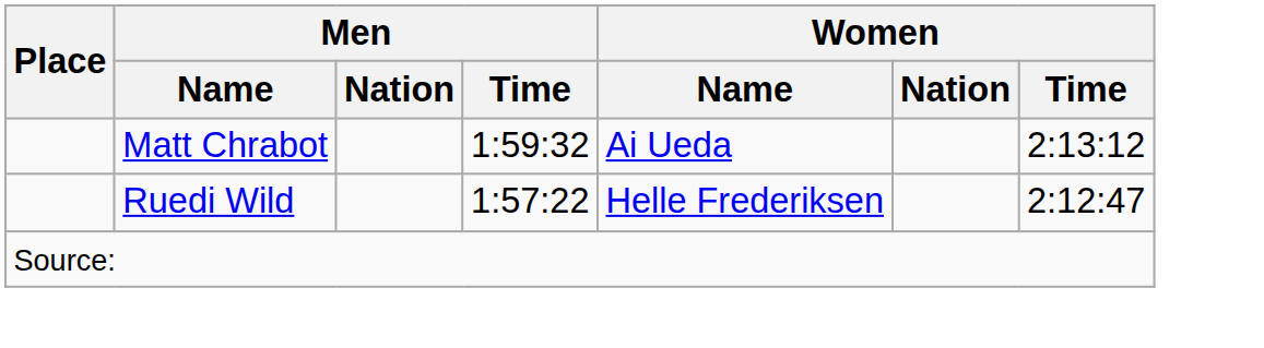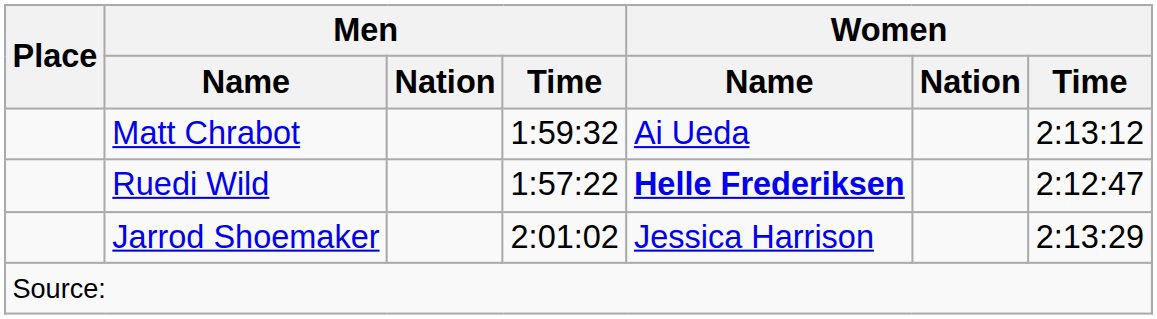Ruedi Wild | Women / Name: normal -> bold
+ row: Jarrod Shoemaker | 2:01:02 | Jessica Harrison | 2:13:29
